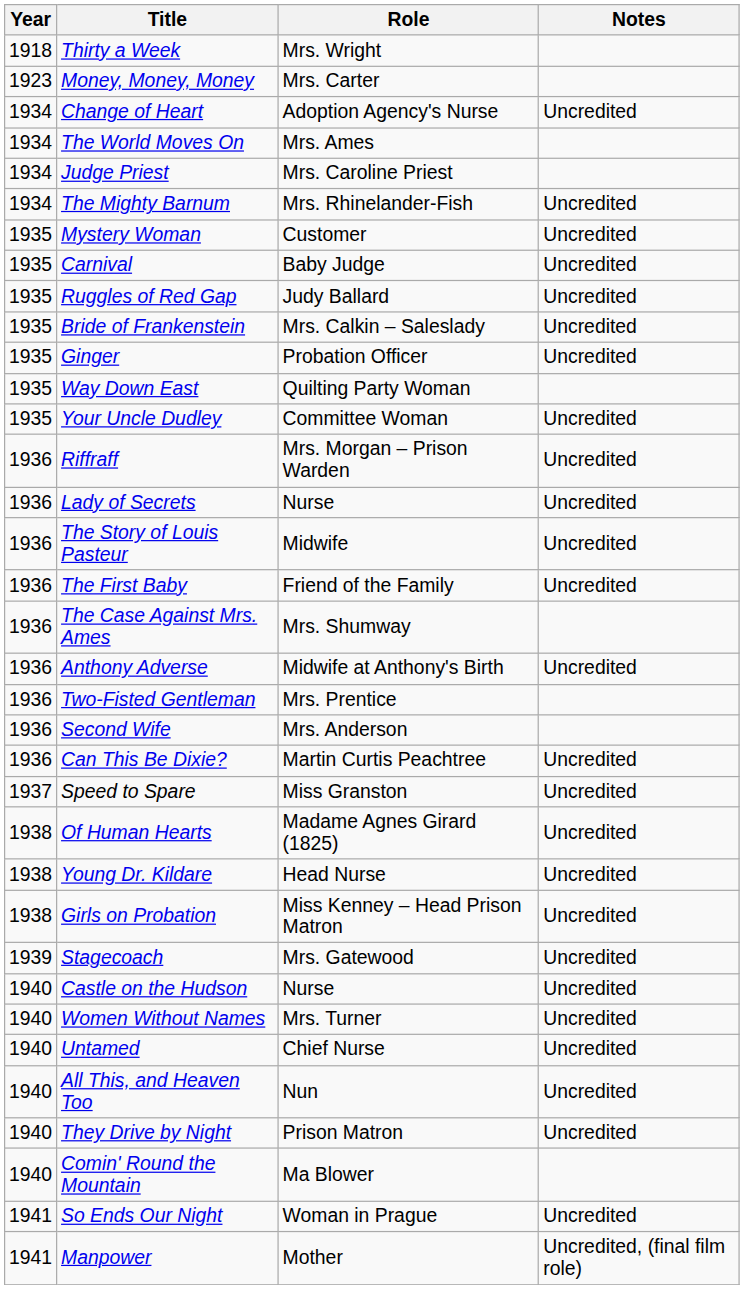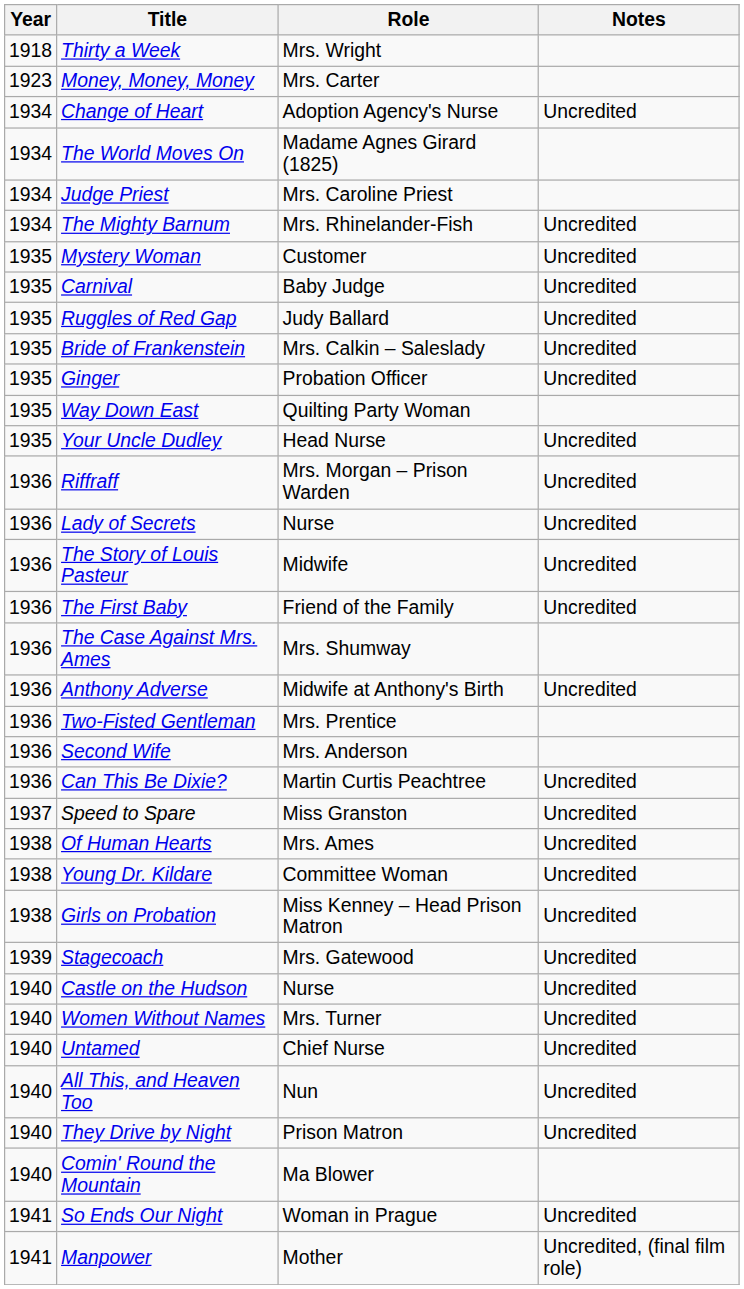The World Moves On | Role: Mrs. Ames -> Madame Agnes Girard (1825)
Your Uncle Dudley | Role: Committee Woman -> Head Nurse
Of Human Hearts | Role: Madame Agnes Girard (1825) -> Mrs. Ames
Young Dr. Kildare | Role: Head Nurse -> Committee Woman
